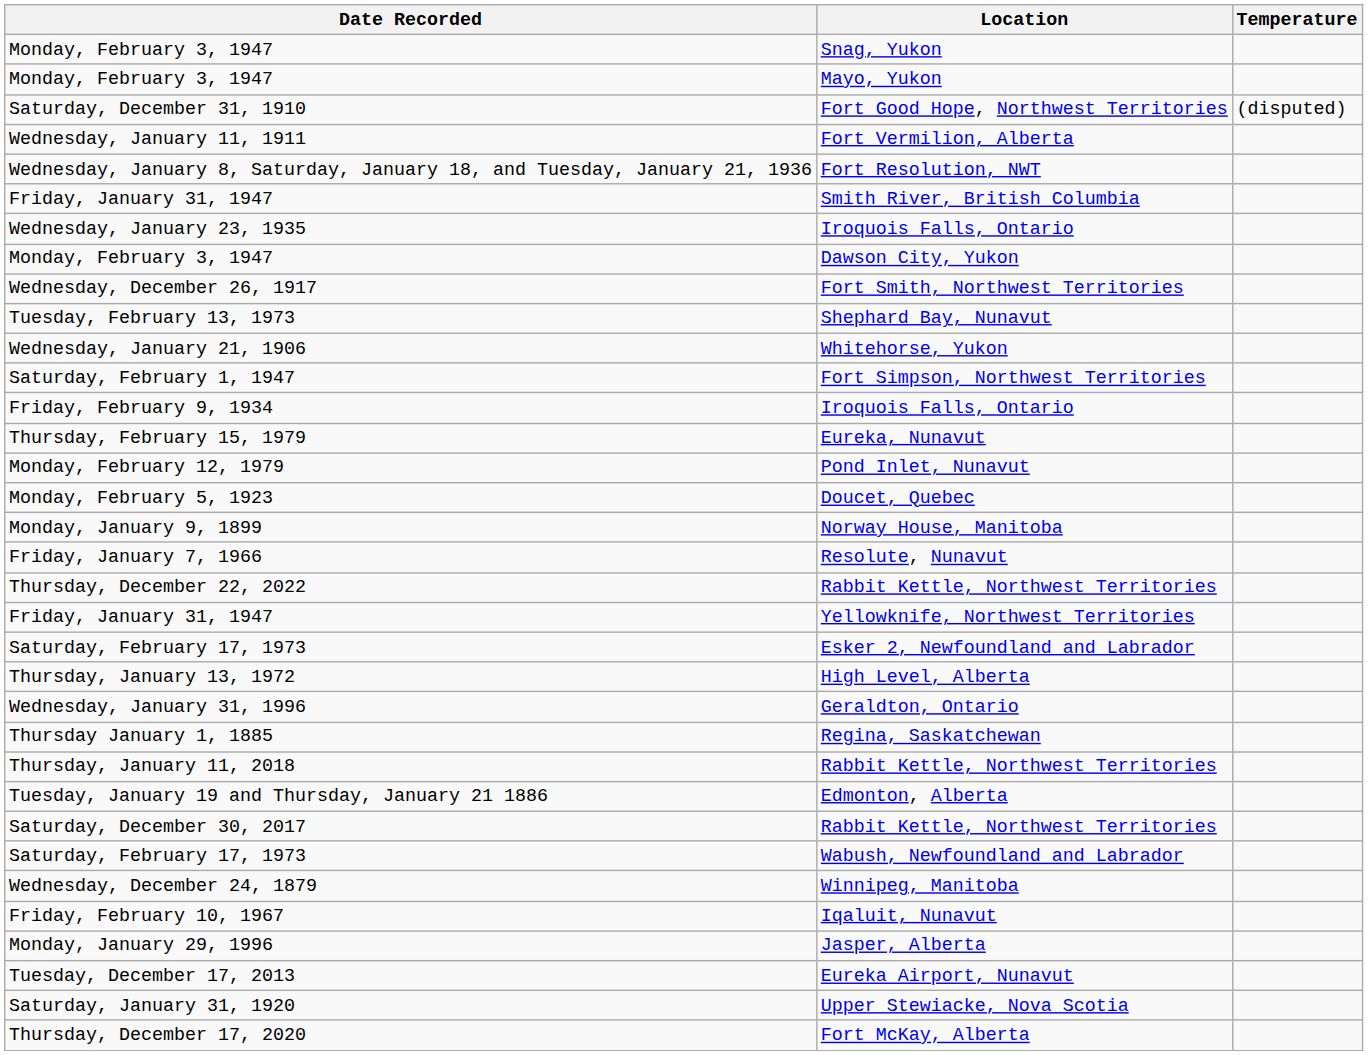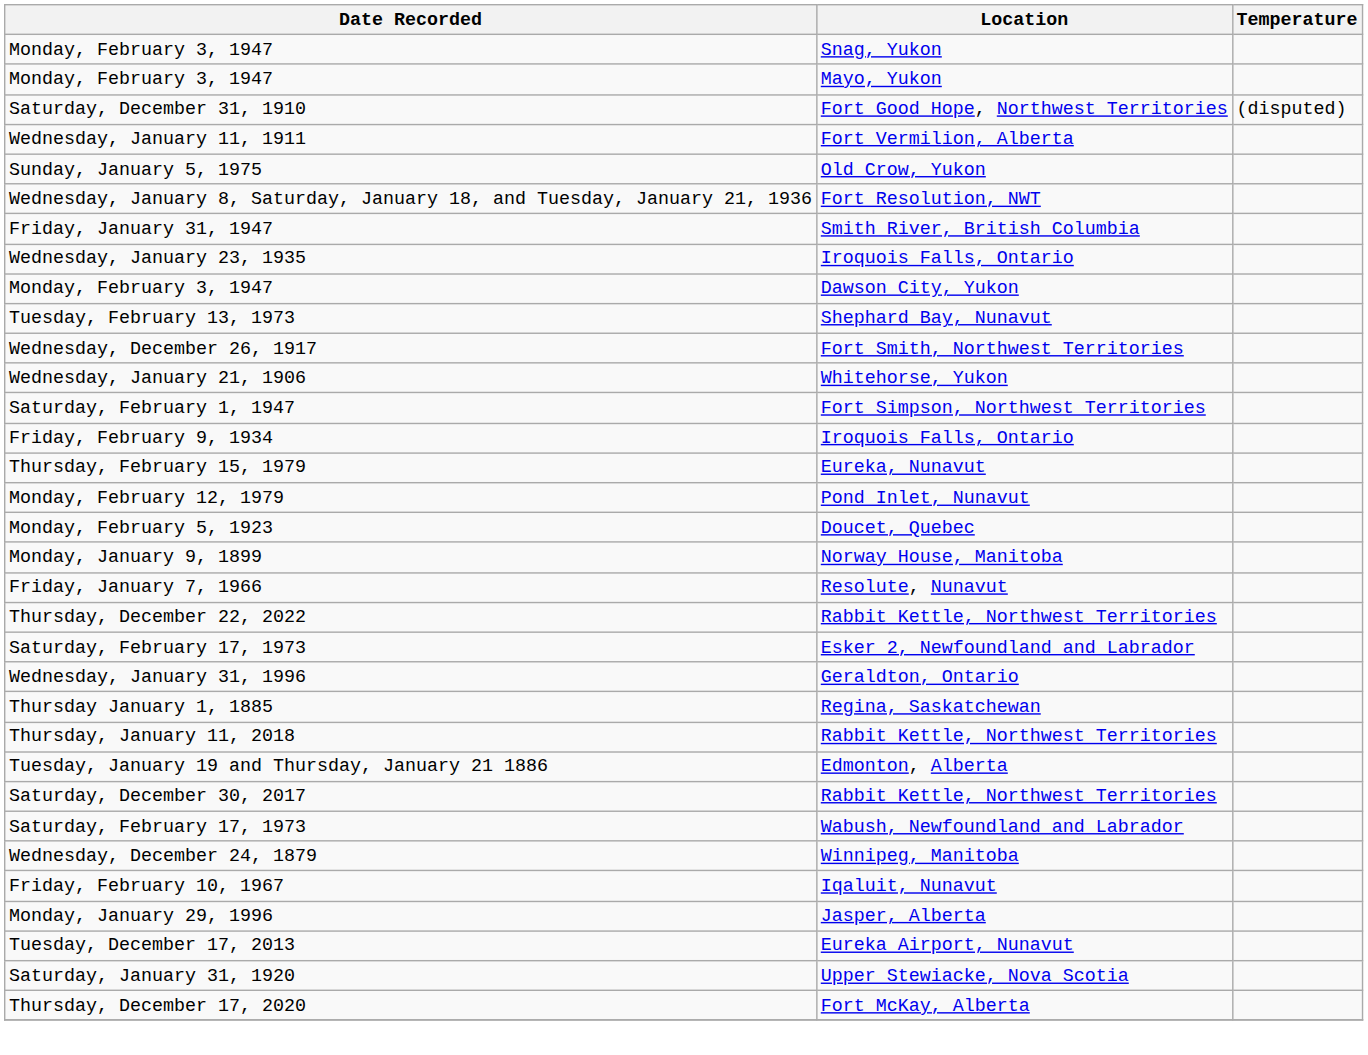+ row: Sunday, January 5, 1975 | Old Crow, Yukon
rows swapped: Shephard Bay, Nunavut <-> Fort Smith, Northwest Territories
- row: Friday, January 31, 1947 | Yellowknife, Northwest Territories
- row: Thursday, January 13, 1972 | High Level, Alberta
